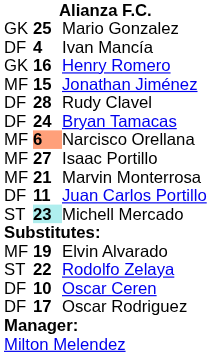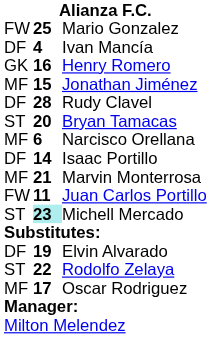Mario Gonzalez | column 1: GK -> FW
Bryan Tamacas | column 1: DF -> ST
Bryan Tamacas | column 2: 24 -> 20
Narcisco Orellana | column 2: lightsalmon background -> no background
Isaac Portillo | column 1: MF -> DF
Isaac Portillo | column 2: 27 -> 14
Juan Carlos Portillo | column 1: DF -> FW
Elvin Alvarado | column 1: MF -> DF
- row: DF | 10 | Oscar Ceren
Oscar Rodriguez | column 1: DF -> MF
